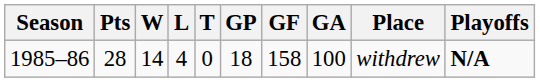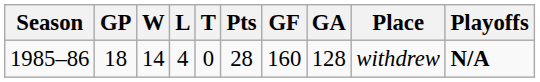columns swapped: GP <-> Pts
1985–86 | GF: 158 -> 160
1985–86 | GA: 100 -> 128
